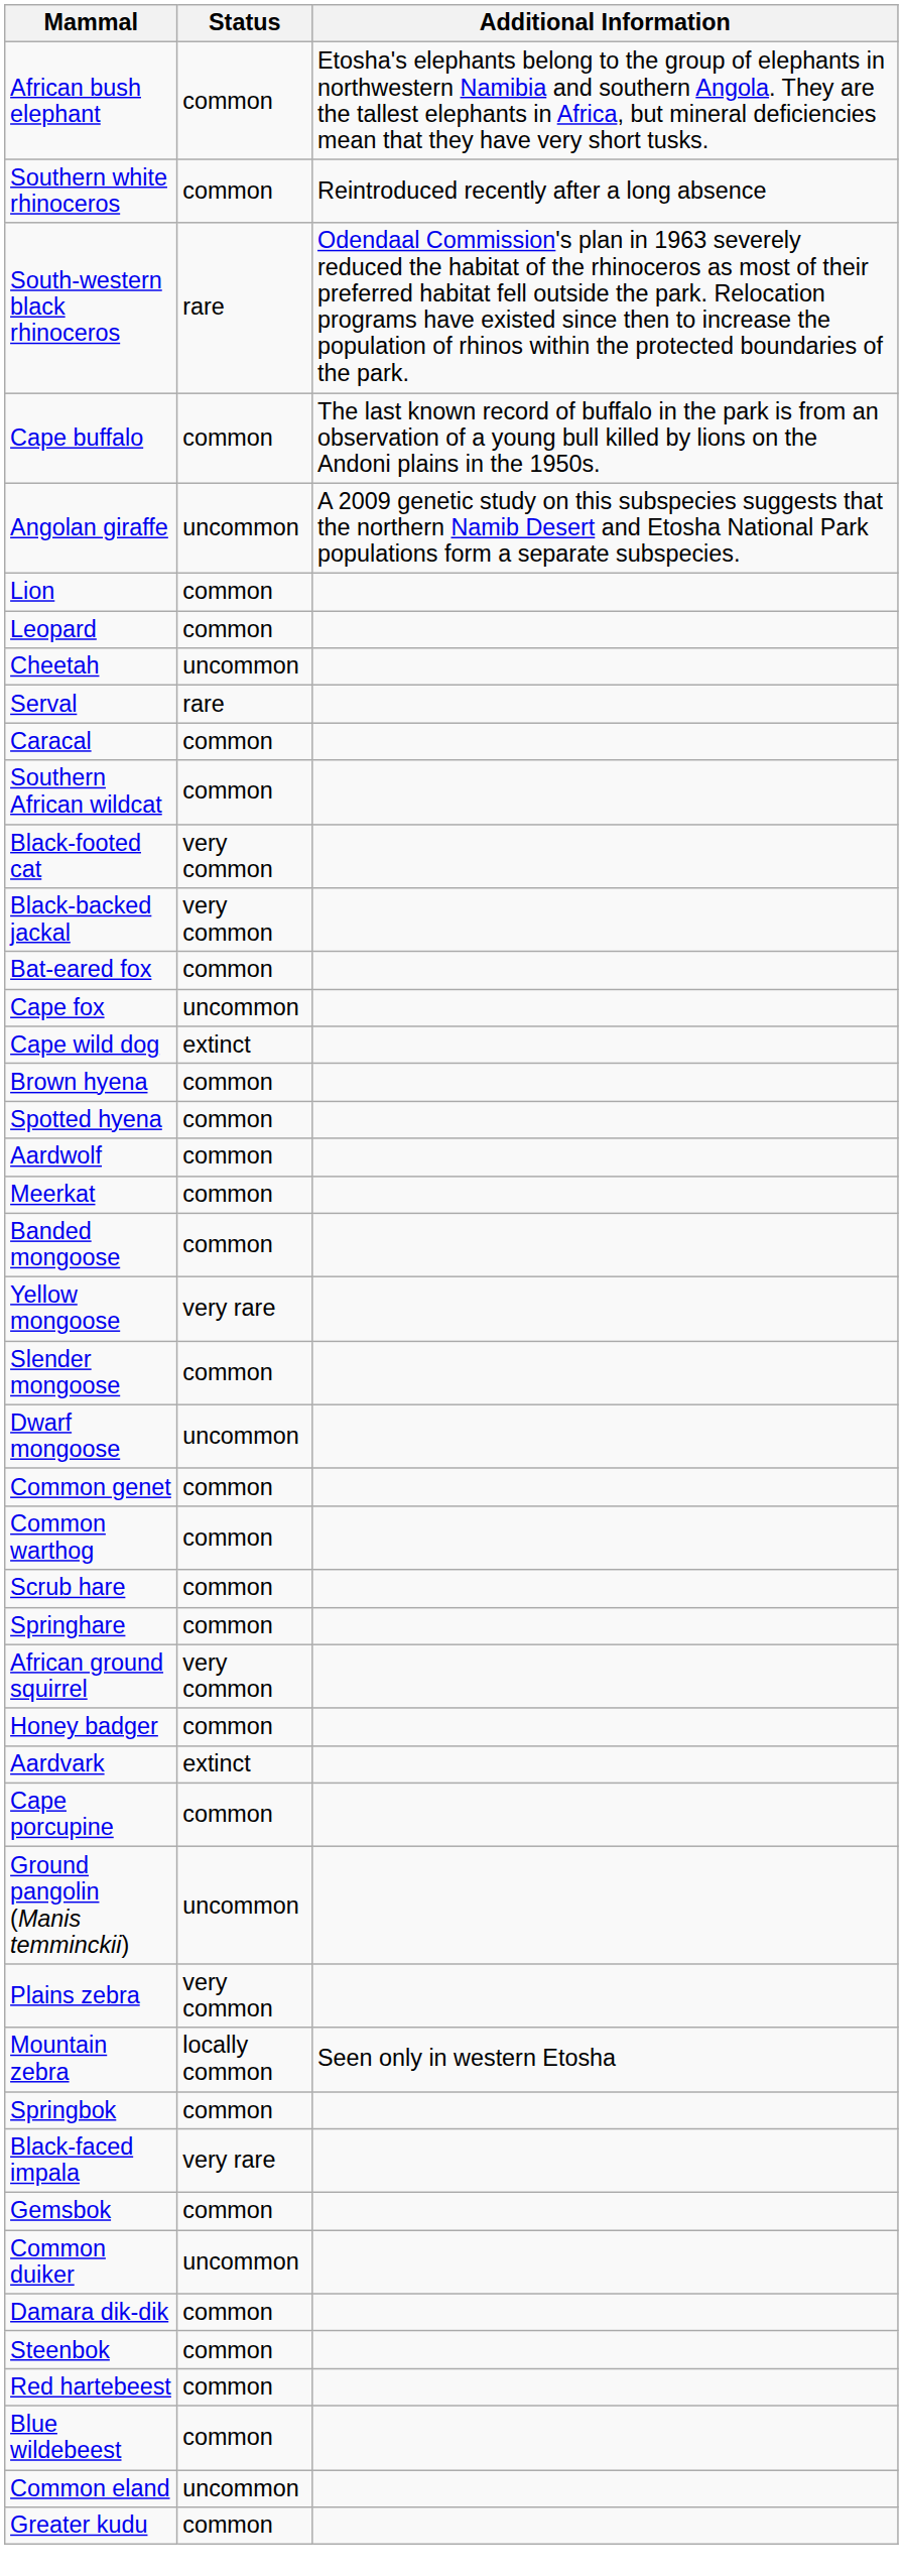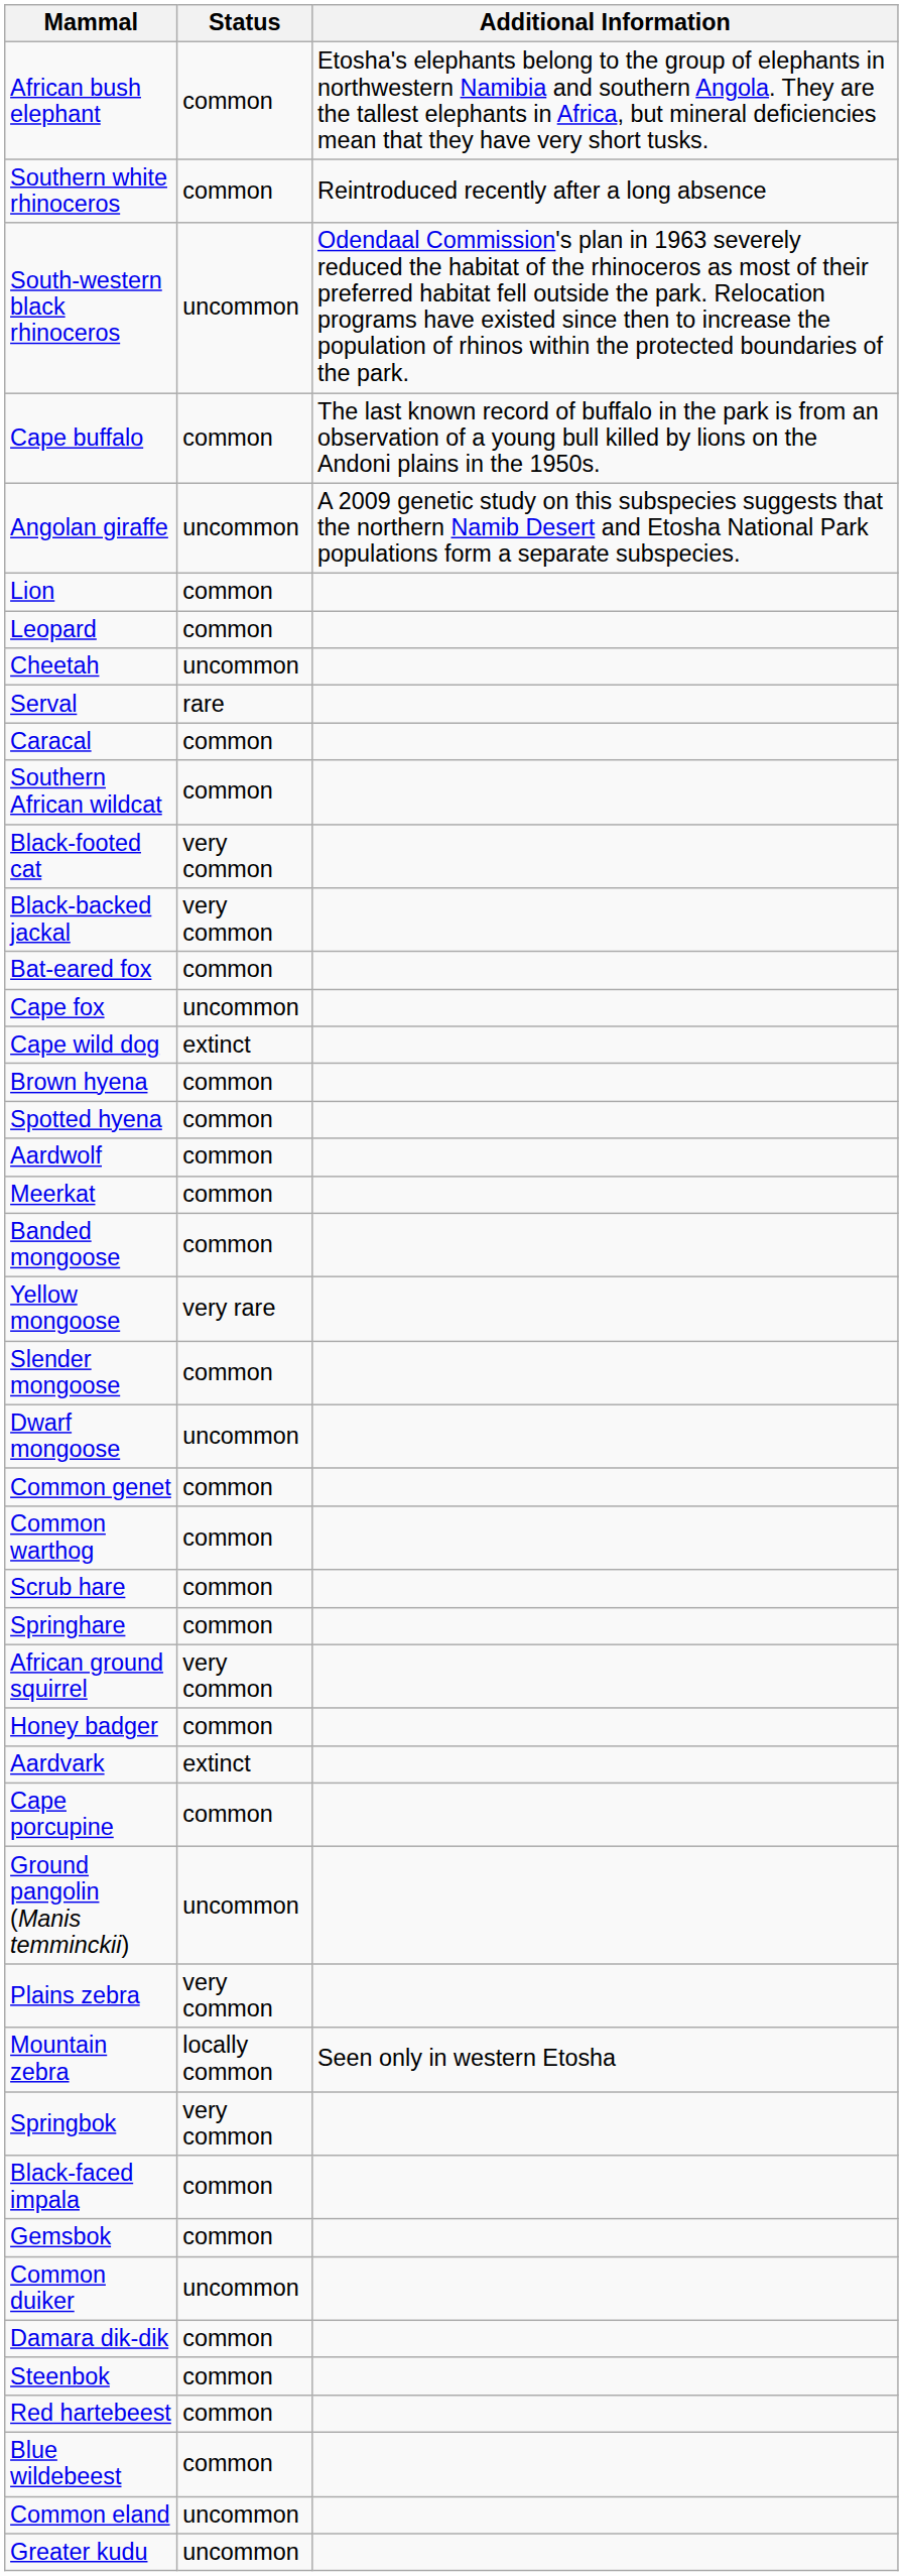South-western black rhinoceros | Status: rare -> uncommon
Springbok | Status: common -> very common
Black-faced impala | Status: very rare -> common
Greater kudu | Status: common -> uncommon
